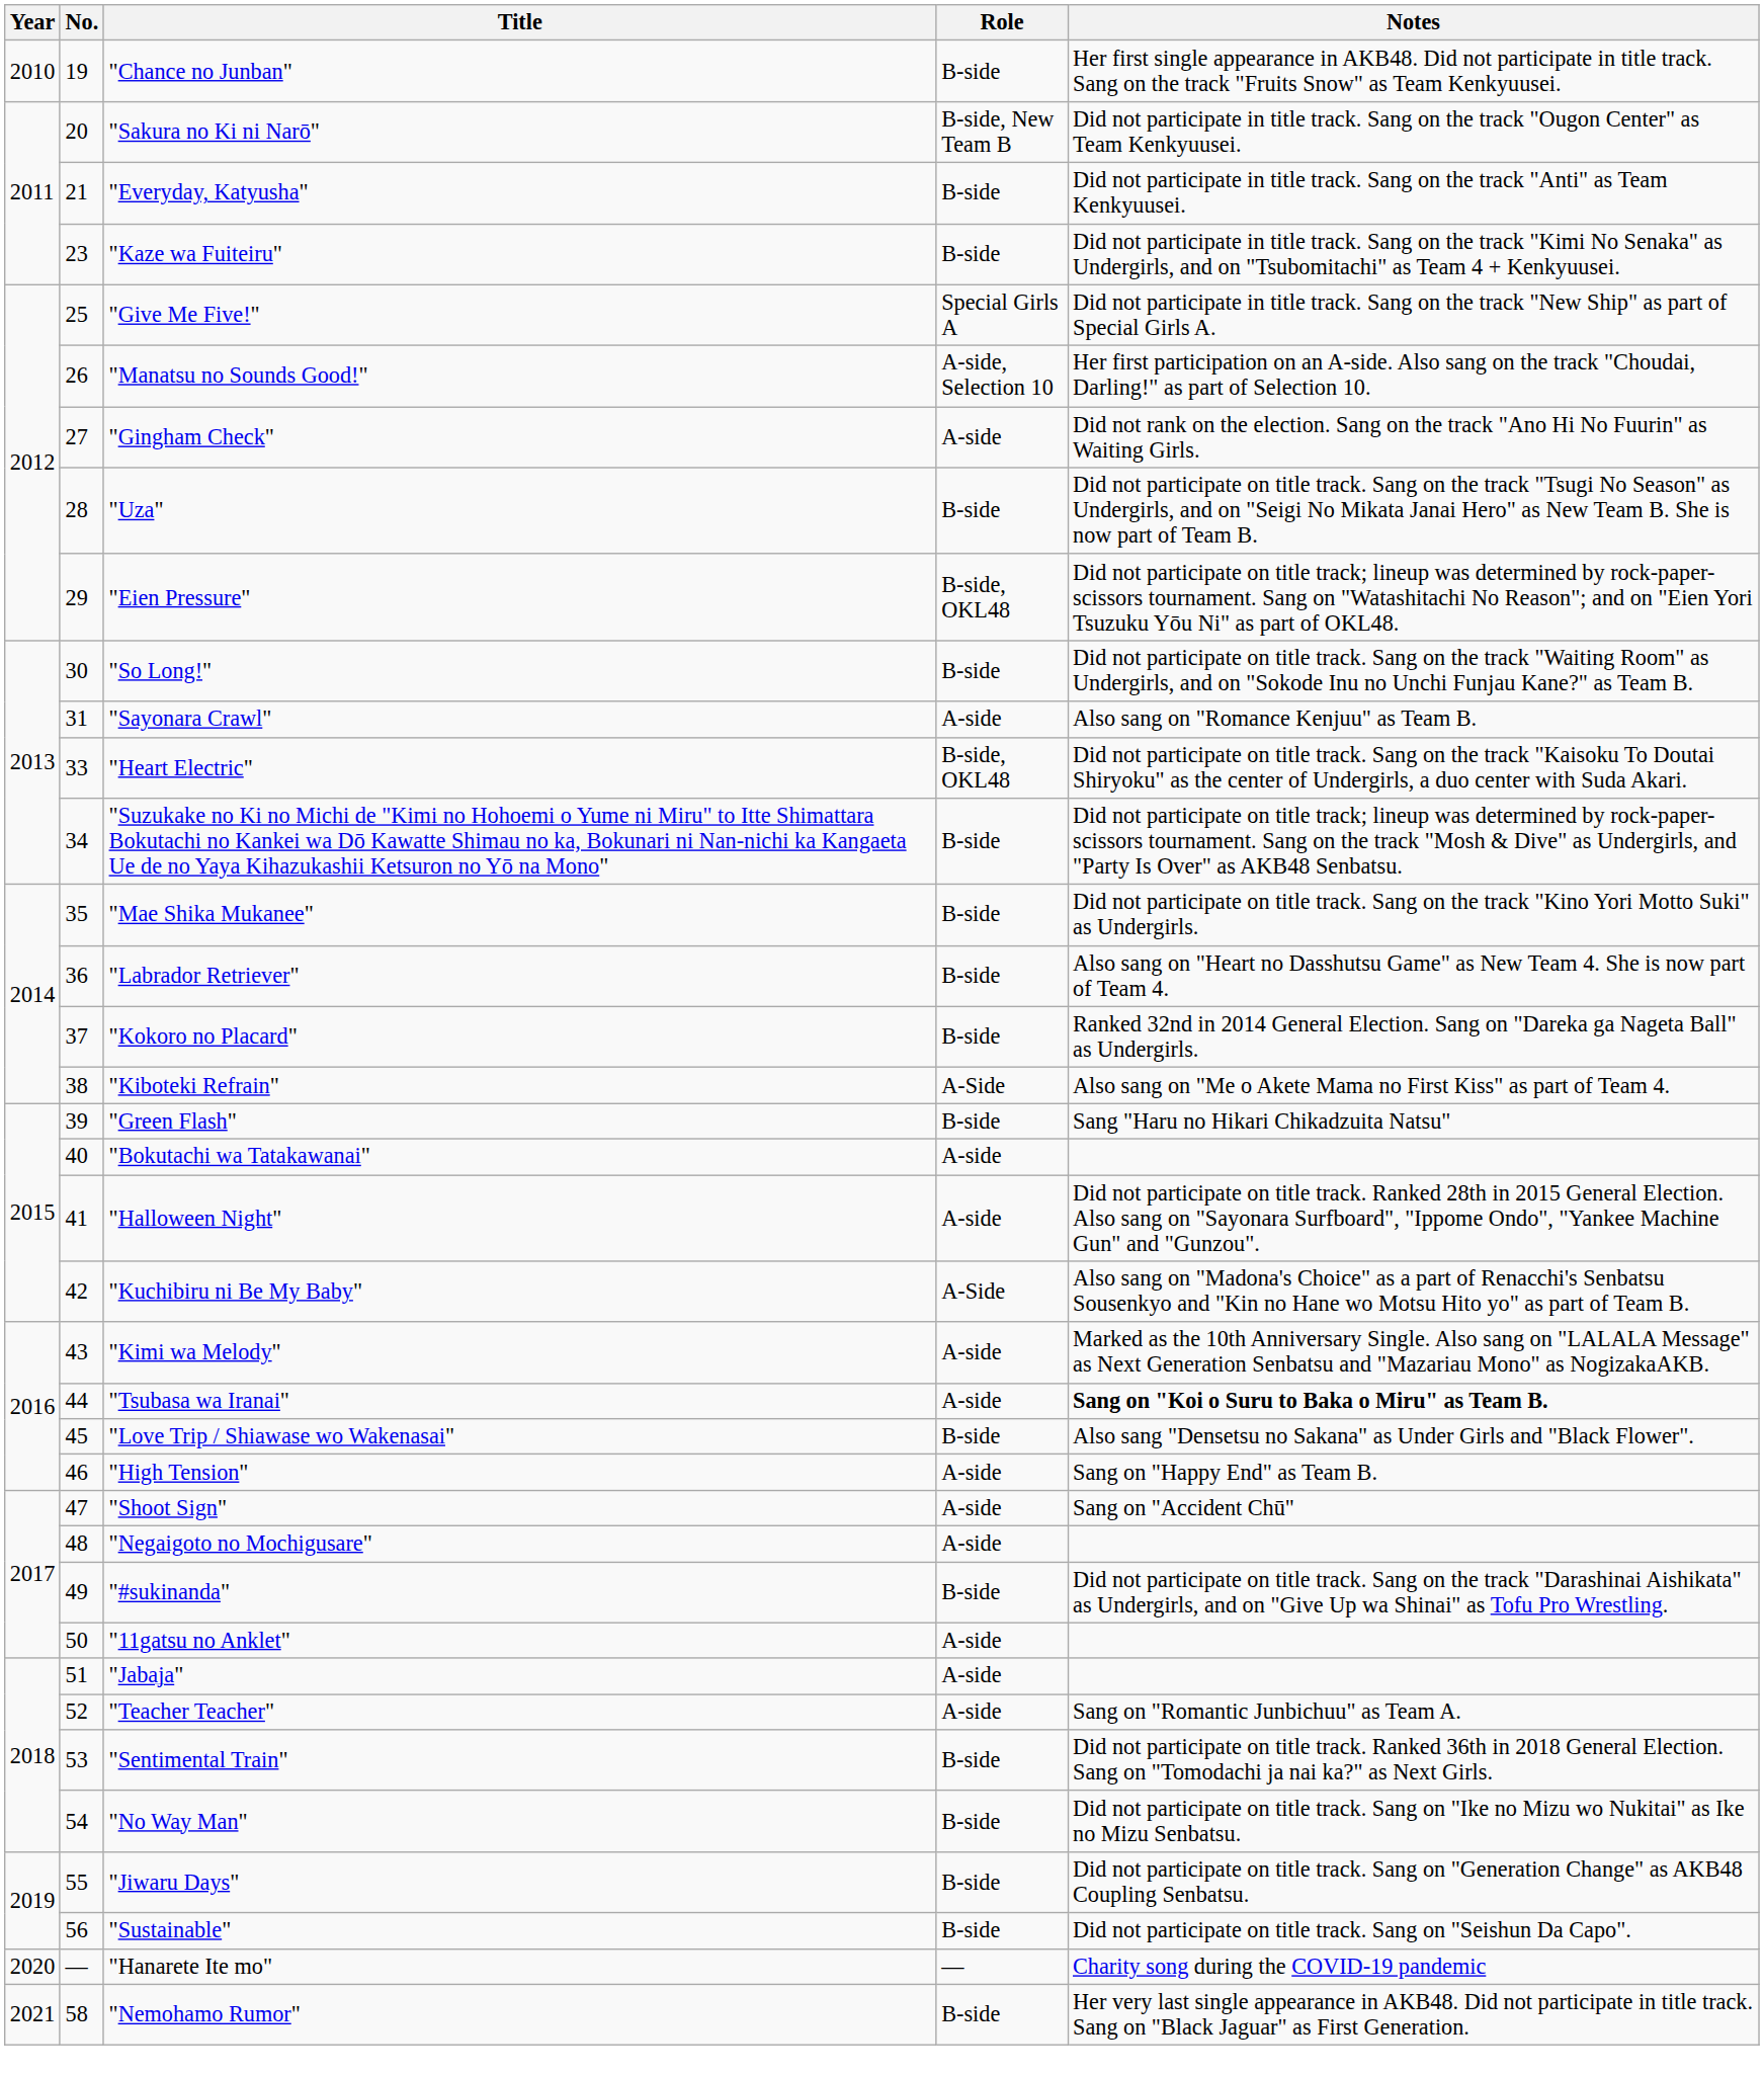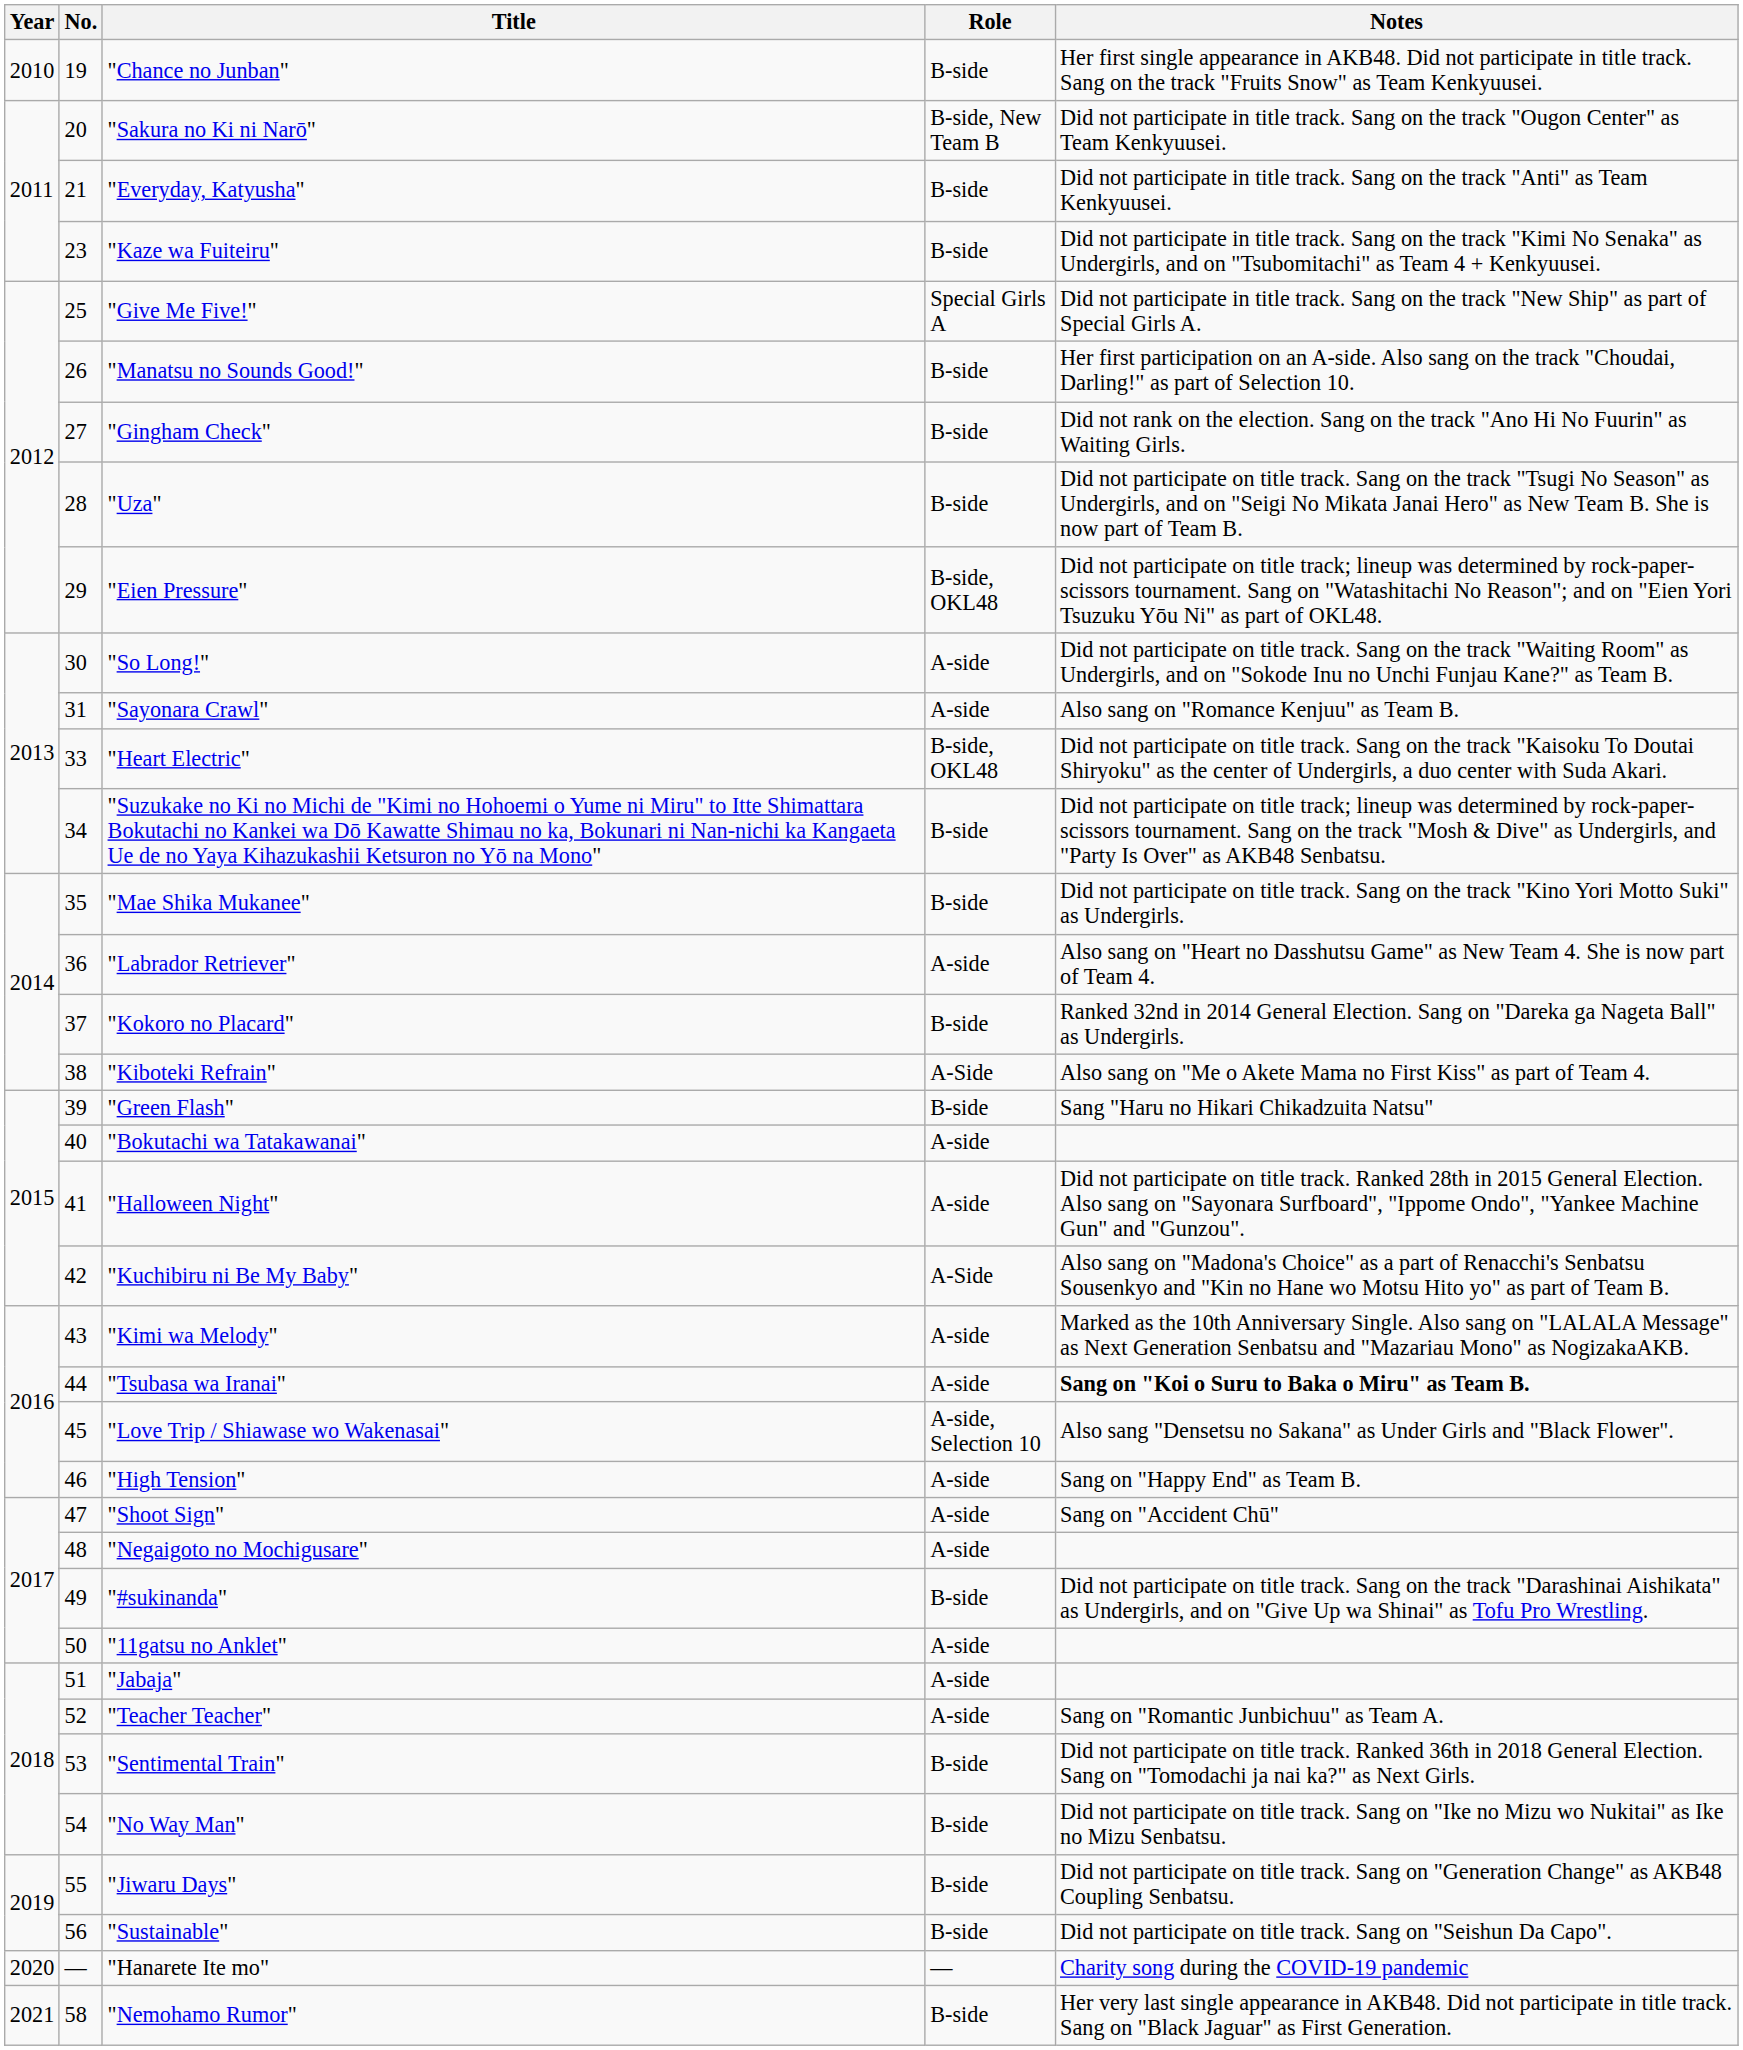"Manatsu no Sounds Good!" | Role: A-side, Selection 10 -> B-side
"Gingham Check" | Role: A-side -> B-side
"So Long!" | Role: B-side -> A-side
"Labrador Retriever" | Role: B-side -> A-side
"Love Trip / Shiawase wo Wakenasai" | Role: B-side -> A-side, Selection 10
